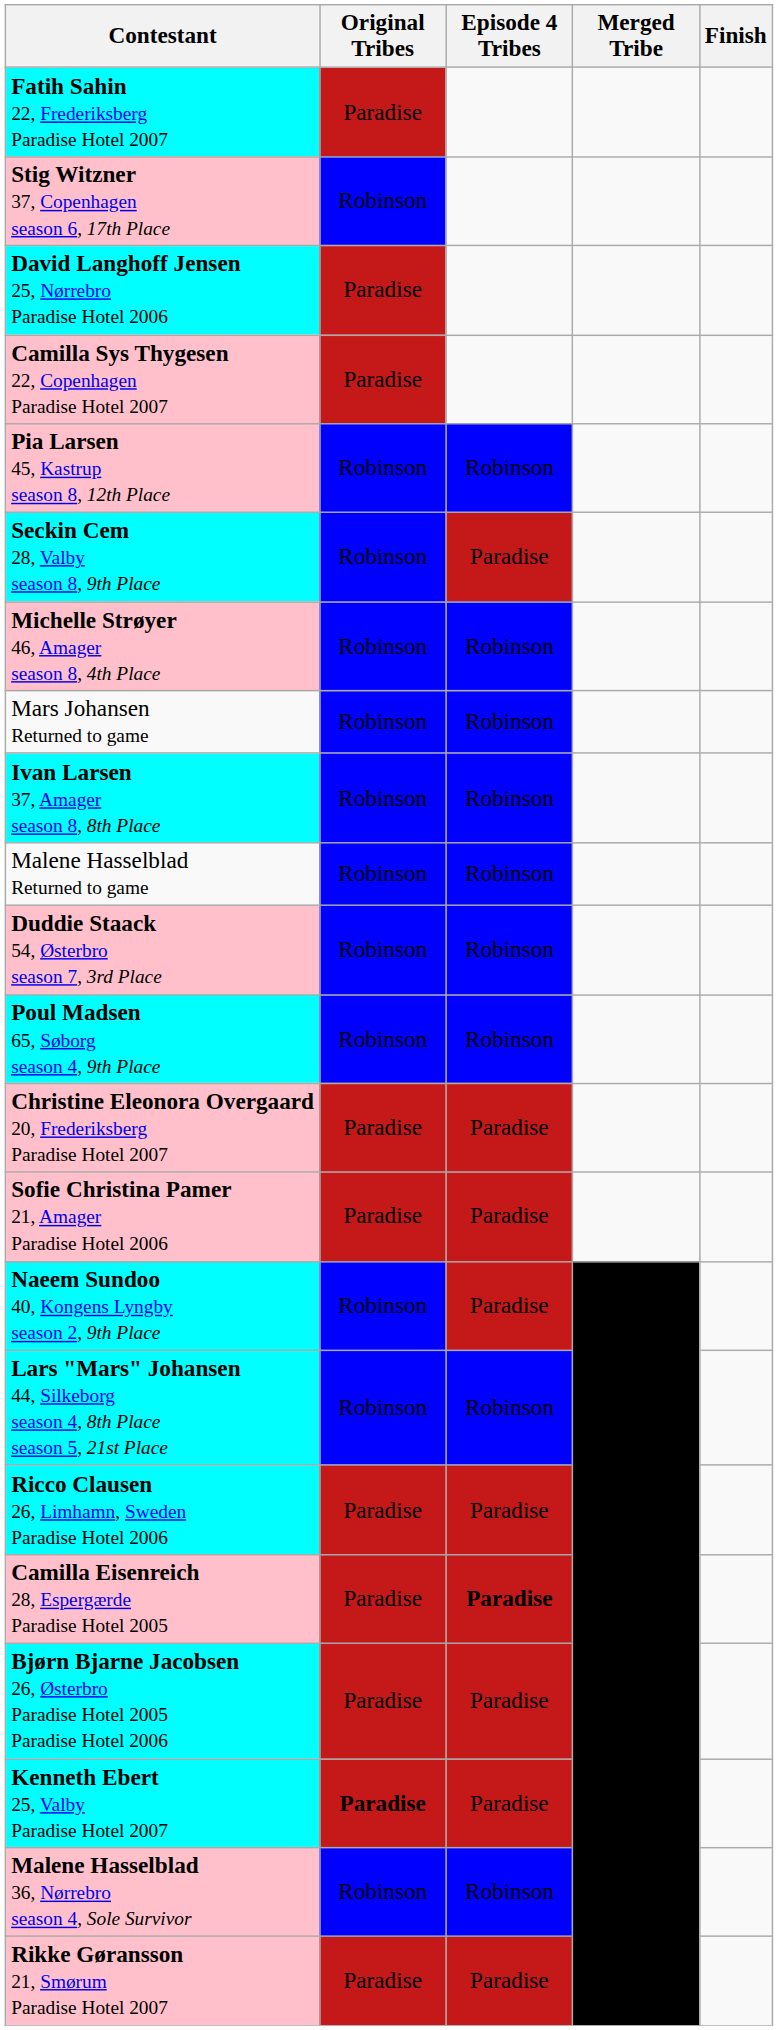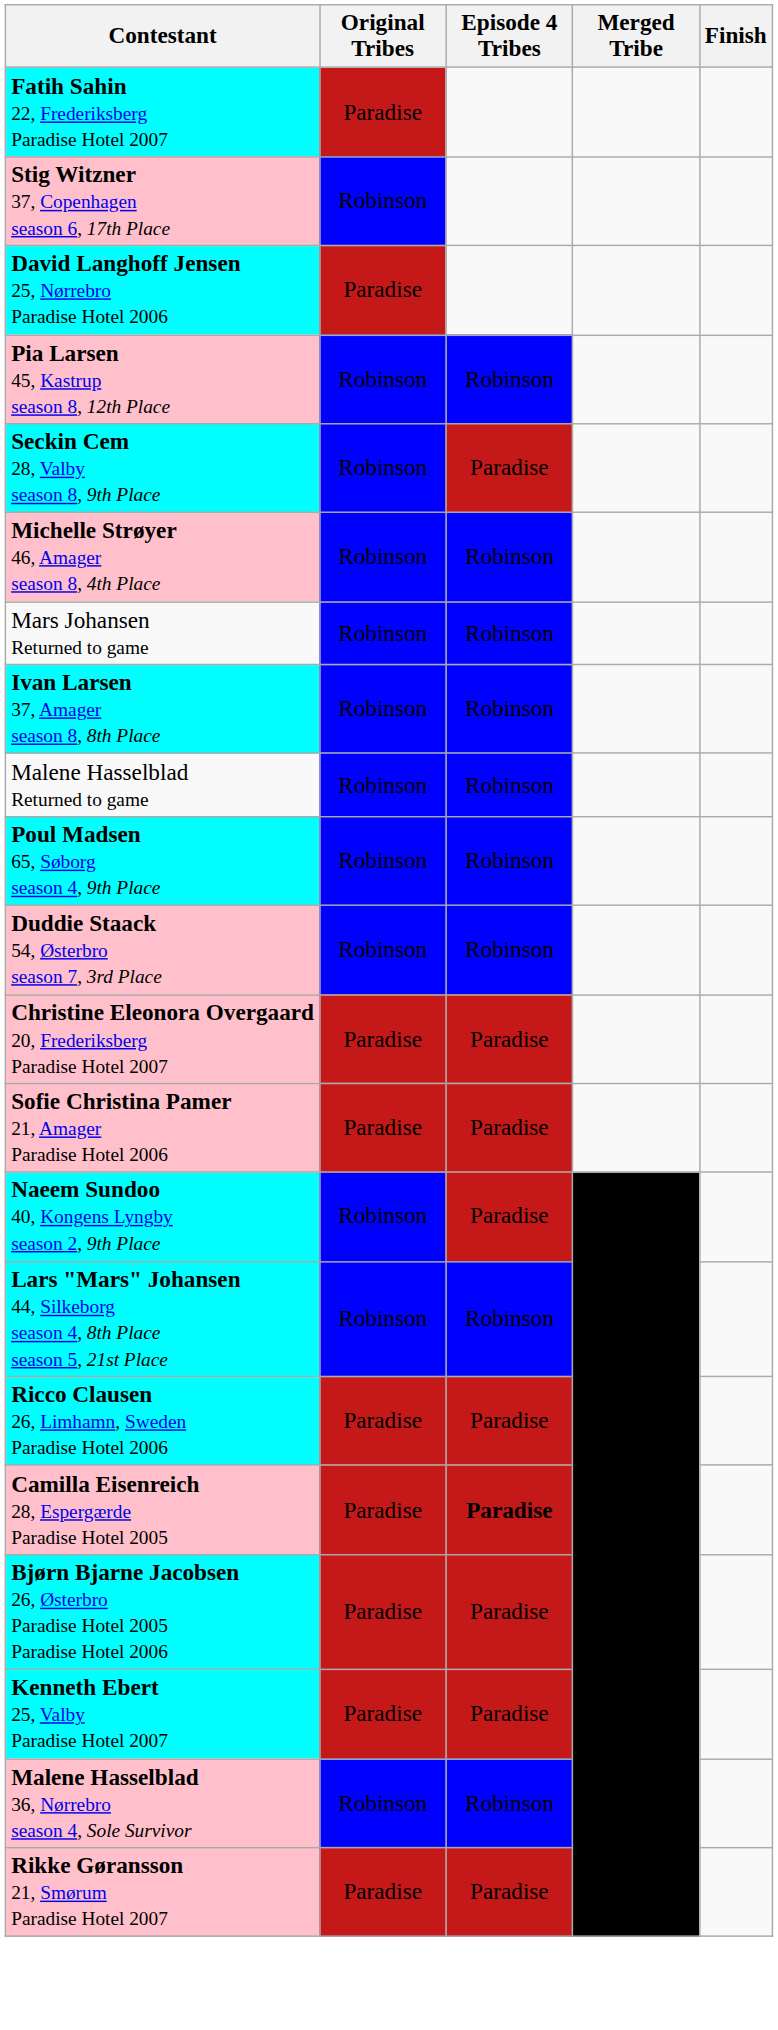- row: Camilla Sys Thygesen 22, Copenhagen Paradise Hotel 2007 | Paradise
rows swapped: Duddie Staack 54, Østerbro season 7, 3rd Place <-> Poul Madsen 65, Søborg season 4, 9th Place
Kenneth Ebert 25, Valby Paradise Hotel 2007 | Original Tribes: bold -> normal
